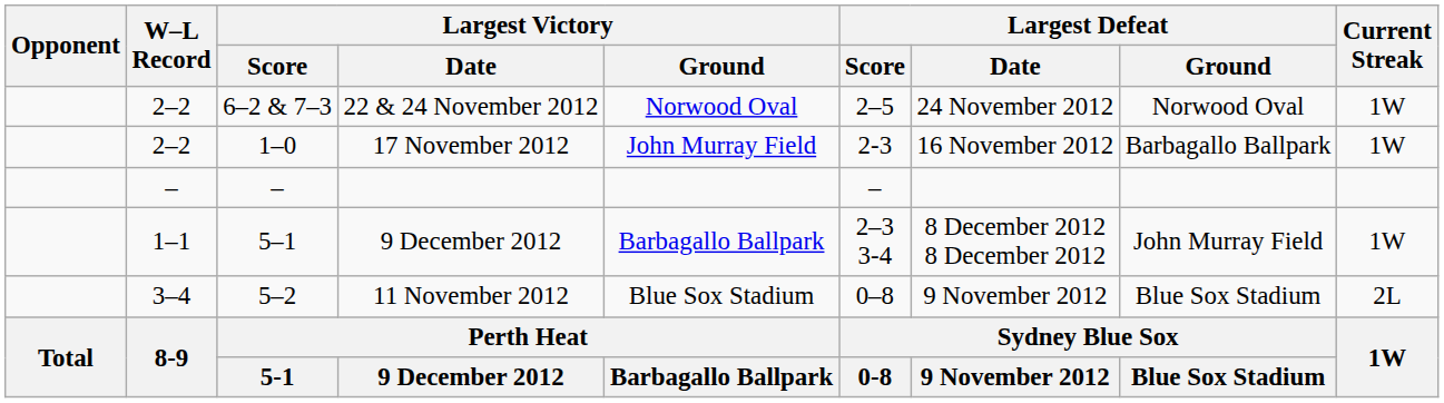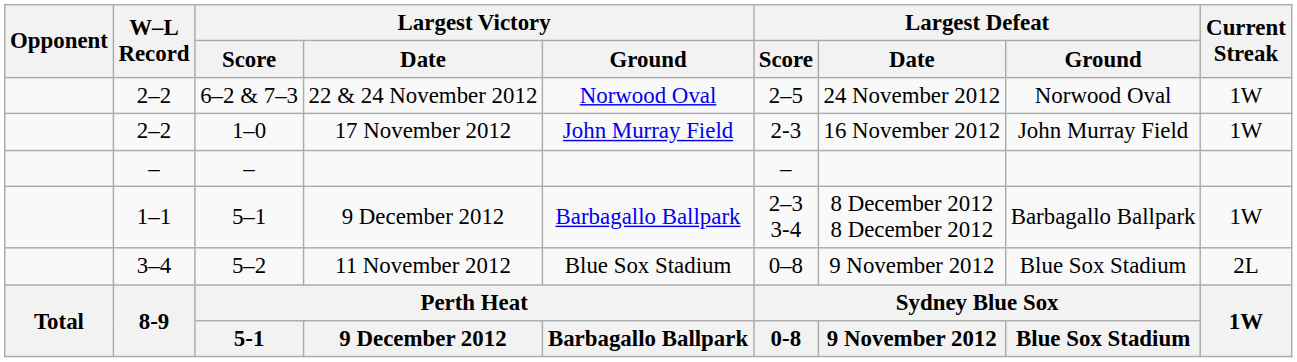17 November 2012 | Largest Defeat / Ground: Barbagallo Ballpark -> John Murray Field
5–1 / 9 December 2012 | Largest Defeat / Ground: John Murray Field -> Barbagallo Ballpark
